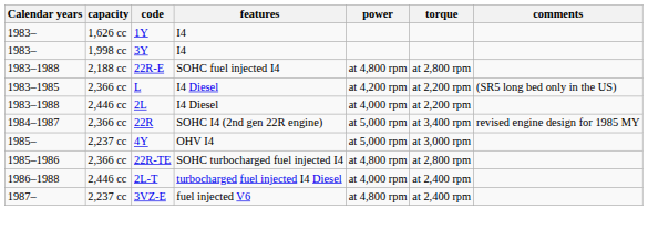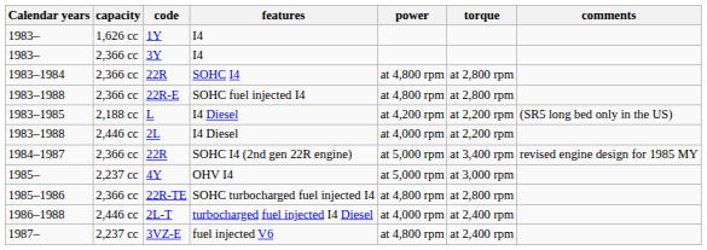3Y | capacity: 1,998 cc -> 2,366 cc
+ row: 1983–1984 | 2,366 cc | 22R | SOHC I4 | at 4,800 rpm | at 2,800 rpm
22R-E | capacity: 2,188 cc -> 2,366 cc
L | capacity: 2,366 cc -> 2,188 cc
